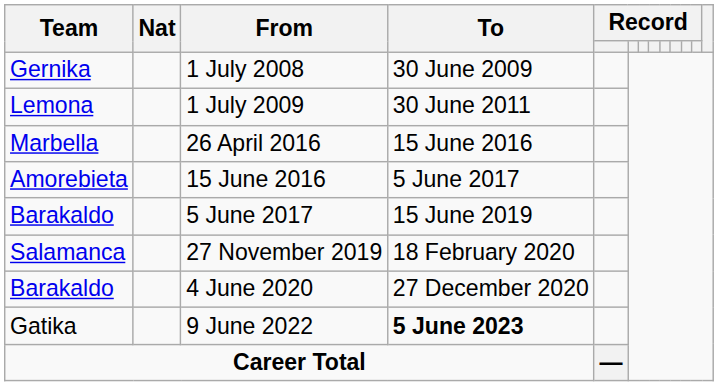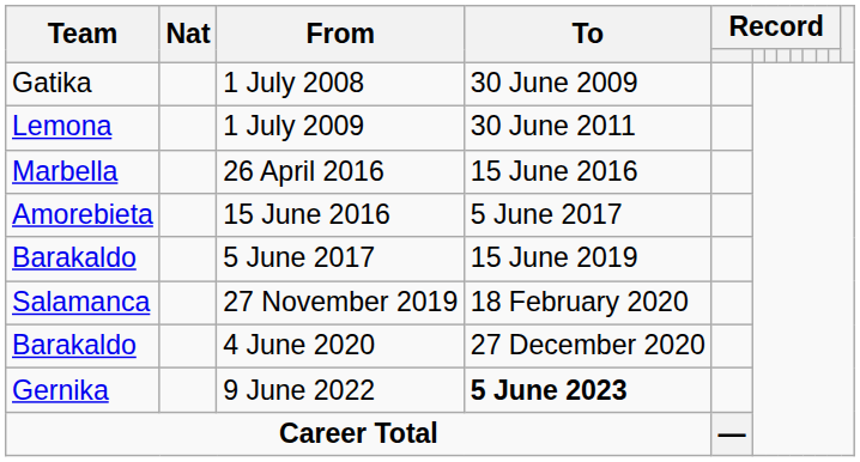1 July 2008 | Team: Gernika -> Gatika
9 June 2022 | Team: Gatika -> Gernika
